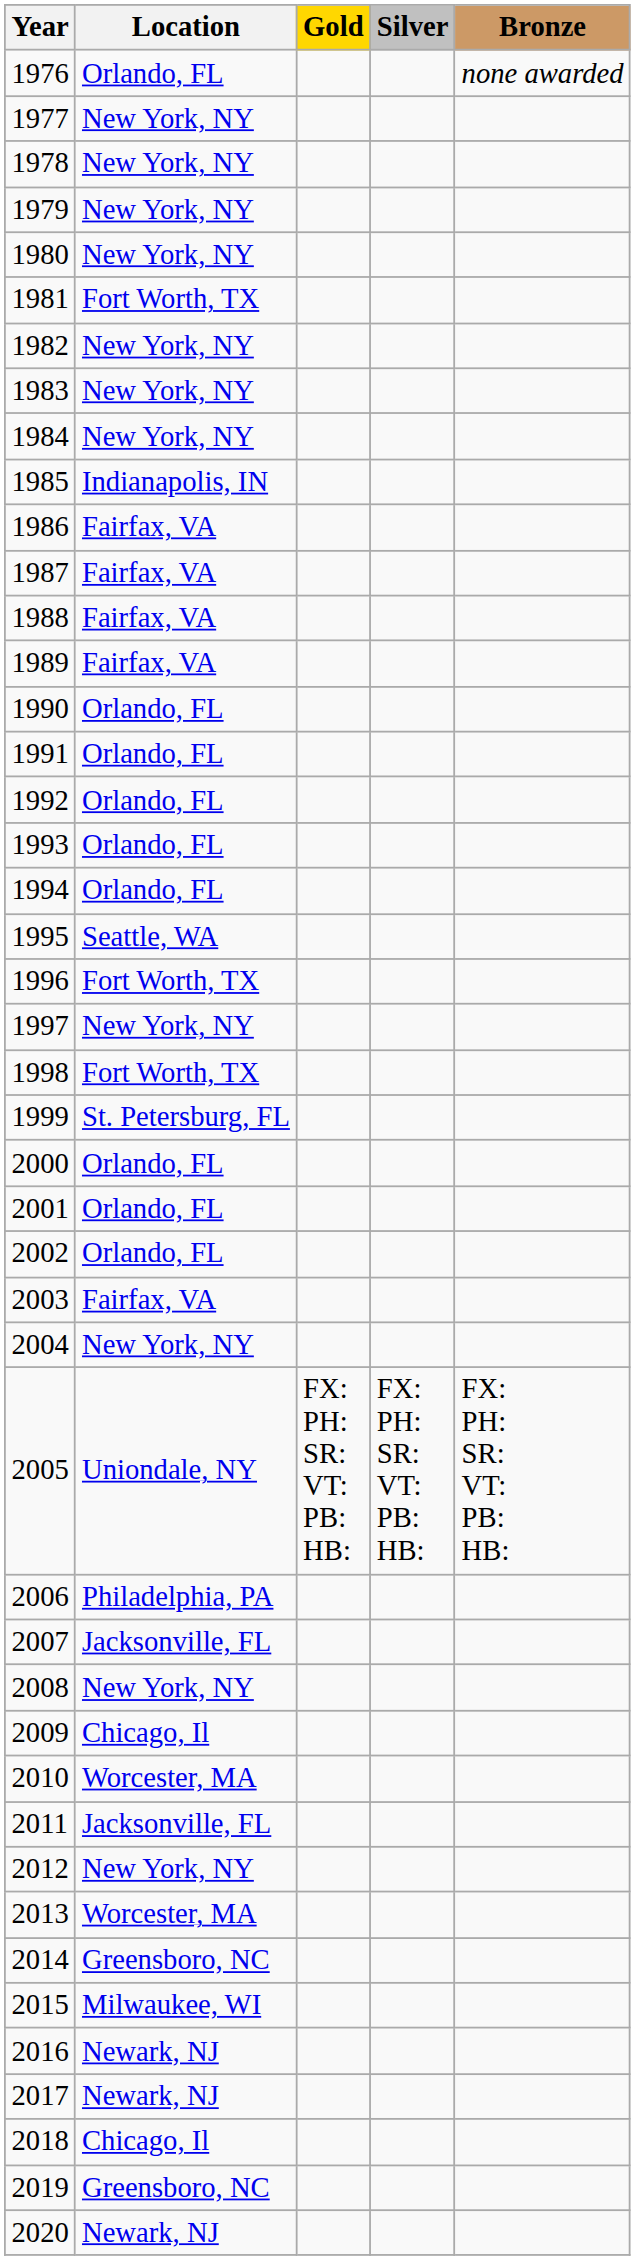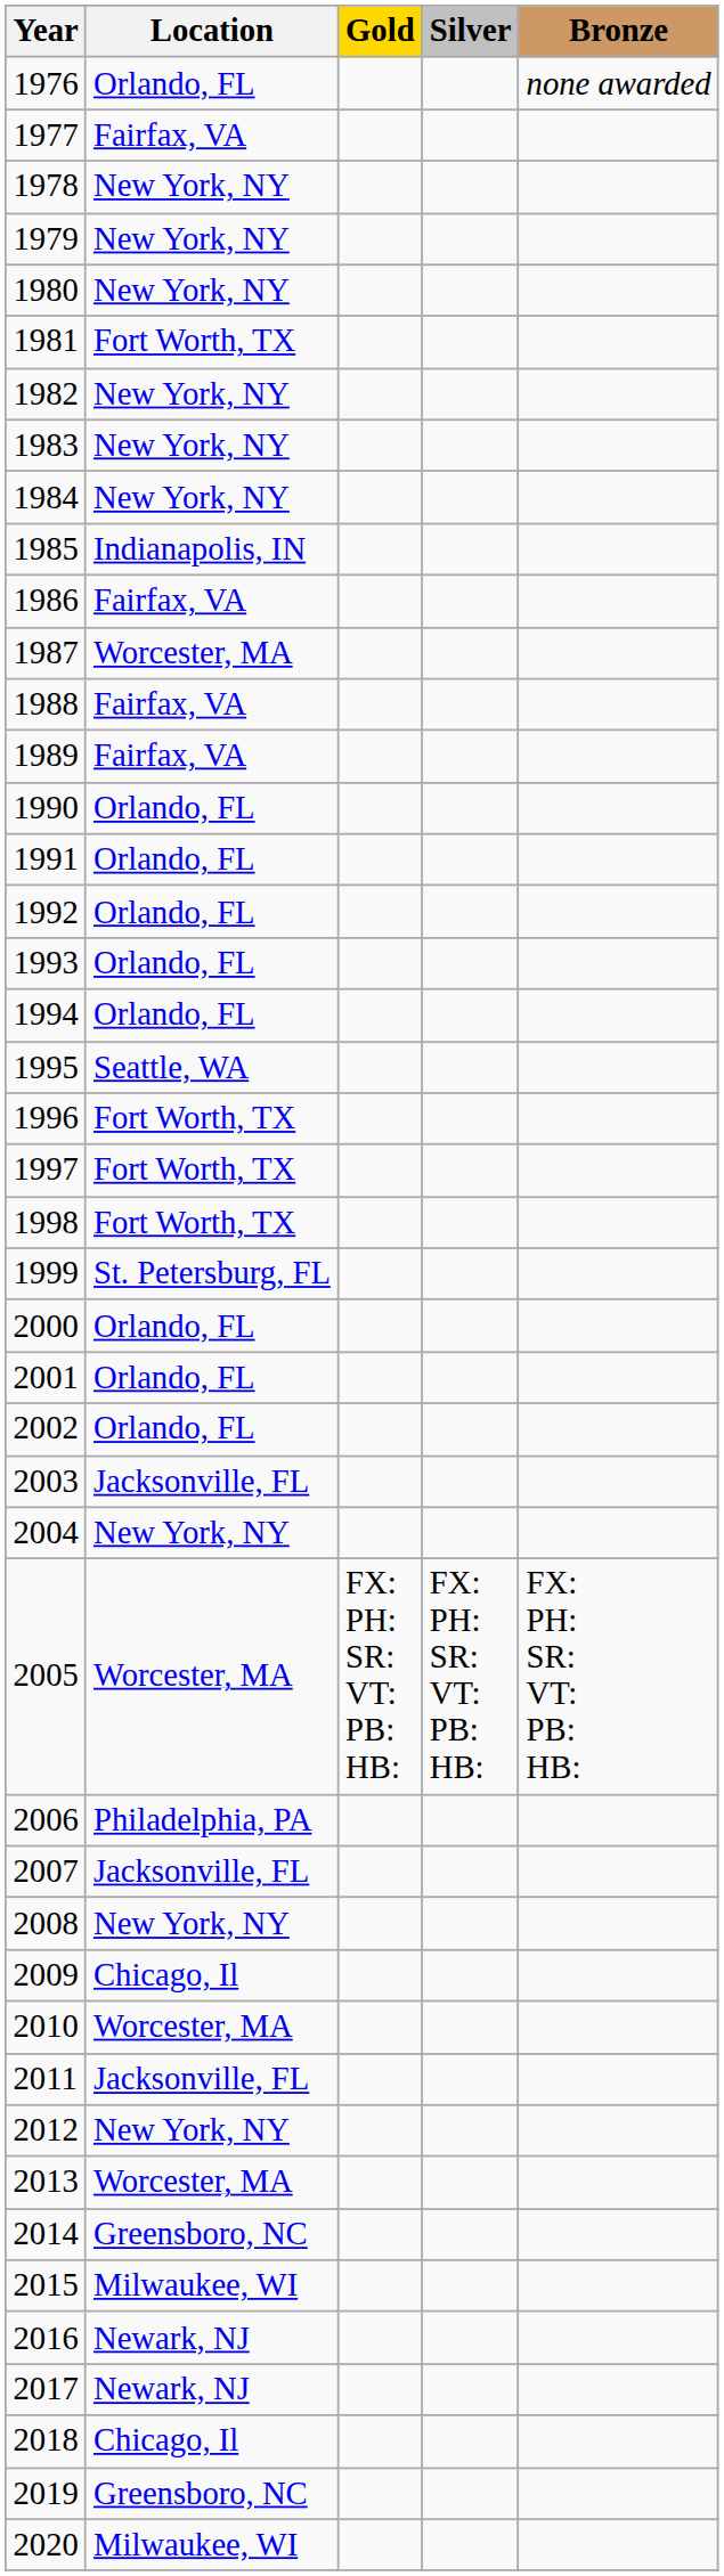1977 | Location: New York, NY -> Fairfax, VA
1987 | Location: Fairfax, VA -> Worcester, MA
1997 | Location: New York, NY -> Fort Worth, TX
2003 | Location: Fairfax, VA -> Jacksonville, FL
2005 | Location: Uniondale, NY -> Worcester, MA
2020 | Location: Newark, NJ -> Milwaukee, WI
